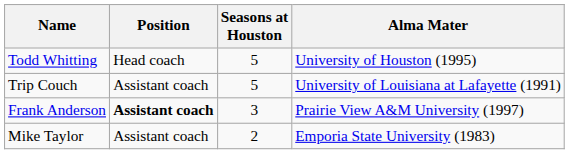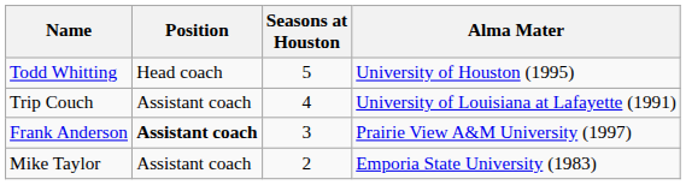Trip Couch | Seasons at Houston: 5 -> 4
